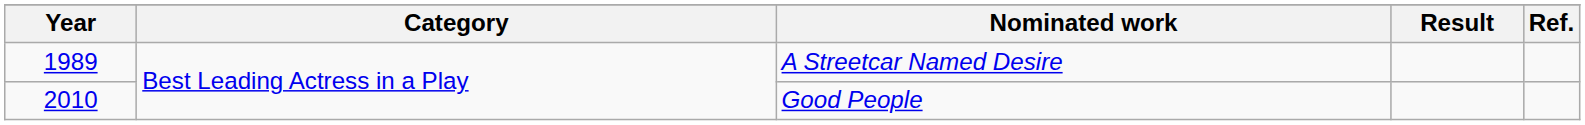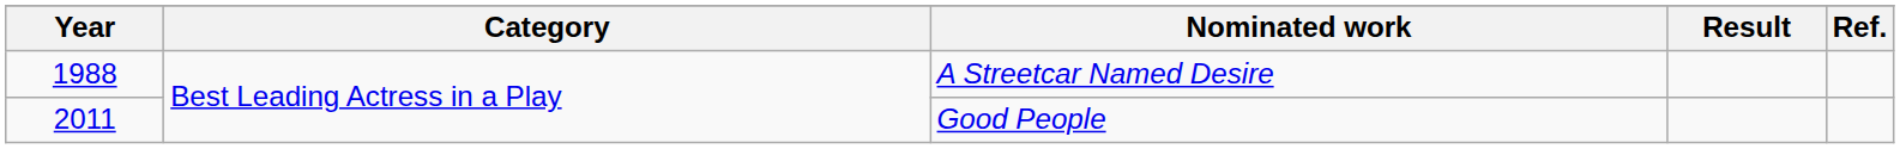A Streetcar Named Desire | Year: 1989 -> 1988
Good People | Year: 2010 -> 2011
